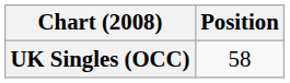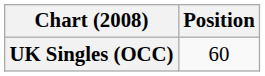UK Singles (OCC) | Position: 58 -> 60
